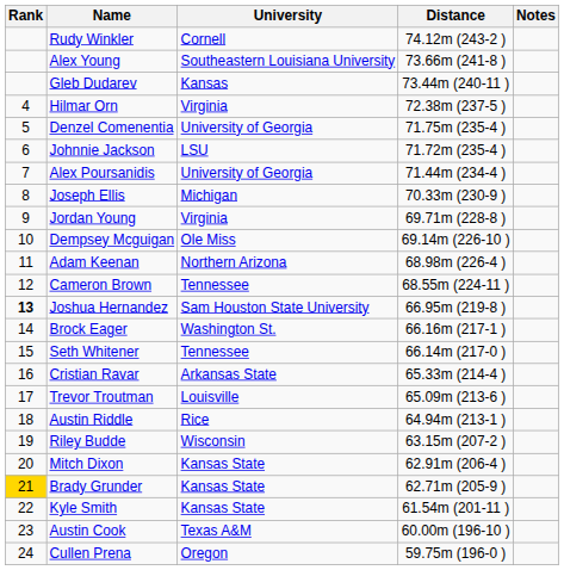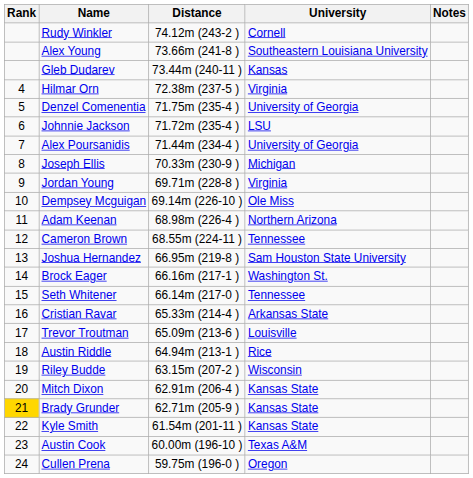columns swapped: University <-> Distance
Joshua Hernandez | Rank: bold -> normal
